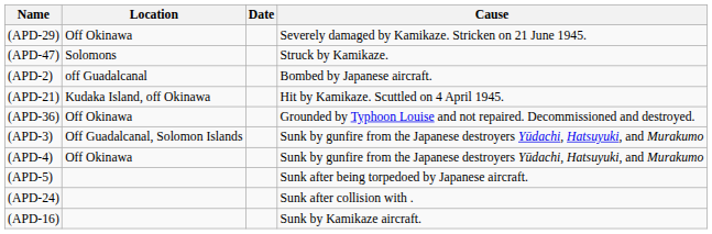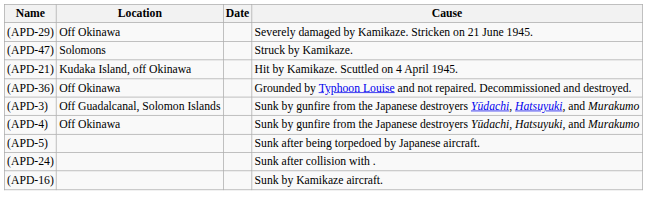- row: (APD-2) | off Guadalcanal | Bombed by Japanese aircraft.
